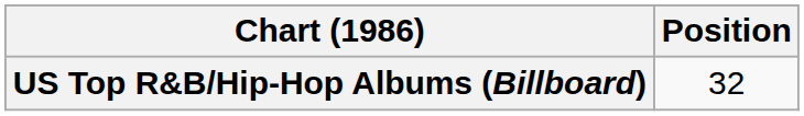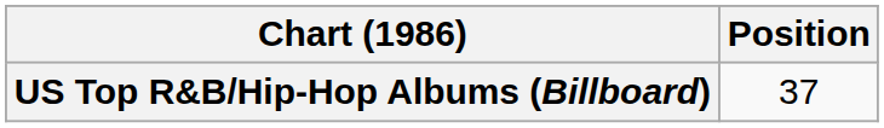US Top R&B/Hip-Hop Albums (Billboard) | Position: 32 -> 37
